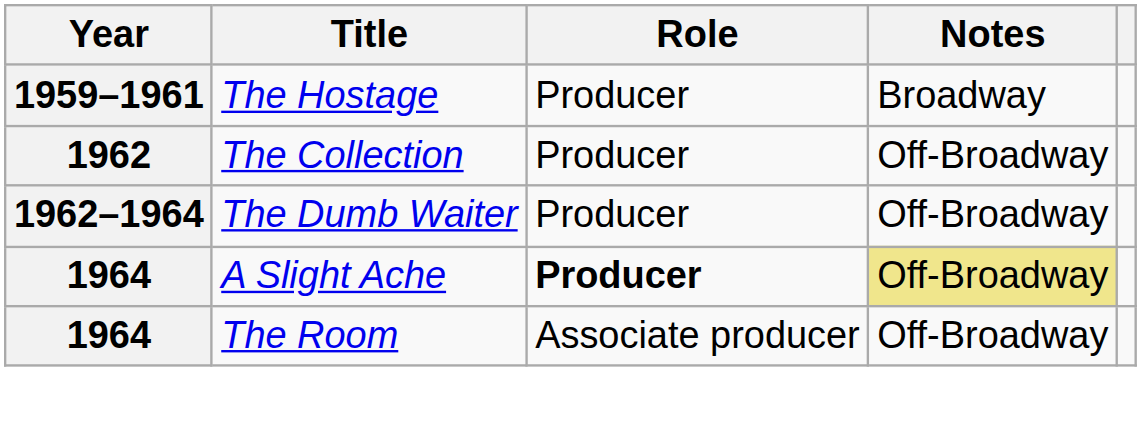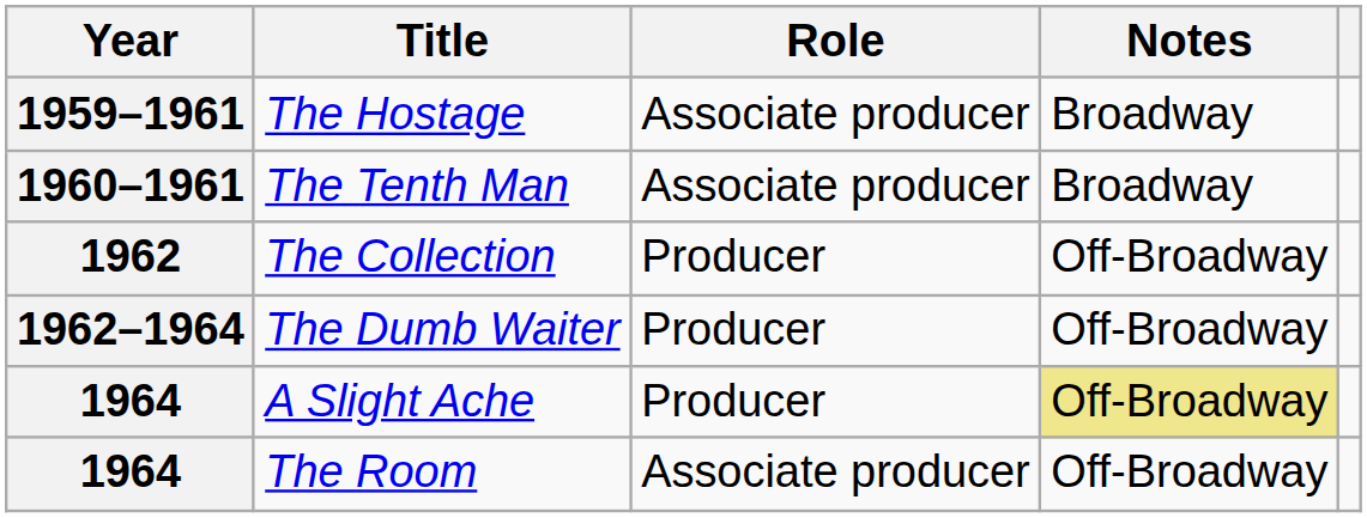The Hostage | Role: Producer -> Associate producer
+ row: 1960–1961 | The Tenth Man | Associate producer | Broadway
A Slight Ache | Role: bold -> normal
